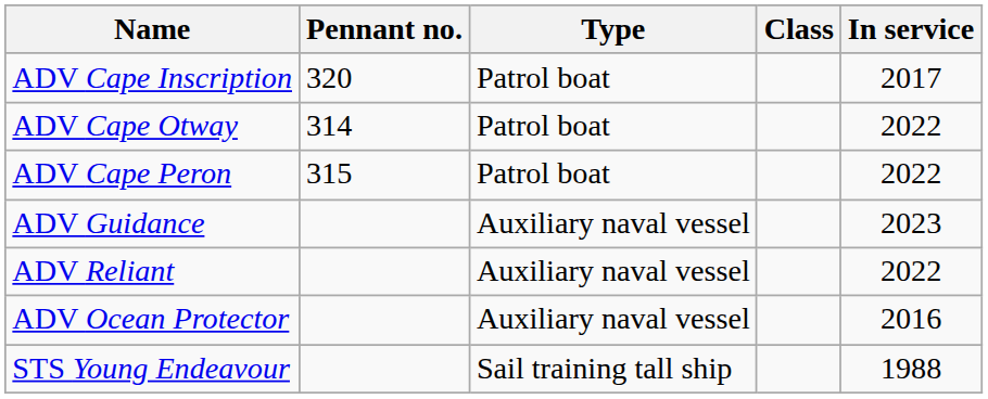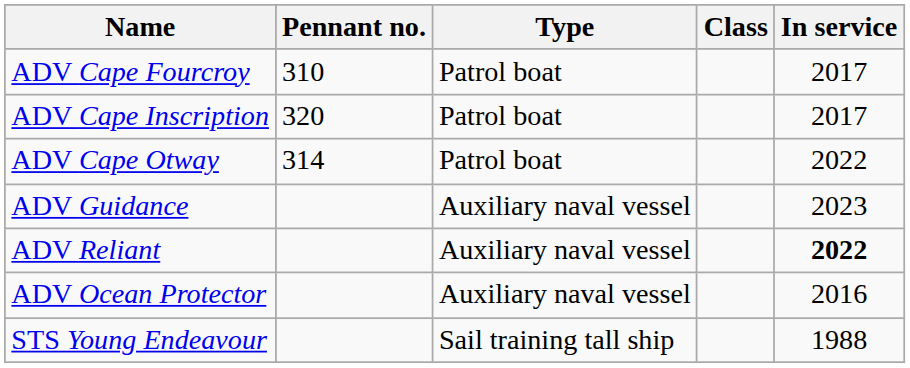+ row: ADV Cape Fourcroy | 310 | Patrol boat | 2017
- row: ADV Cape Peron | 315 | Patrol boat | 2022
ADV Reliant | In service: normal -> bold
